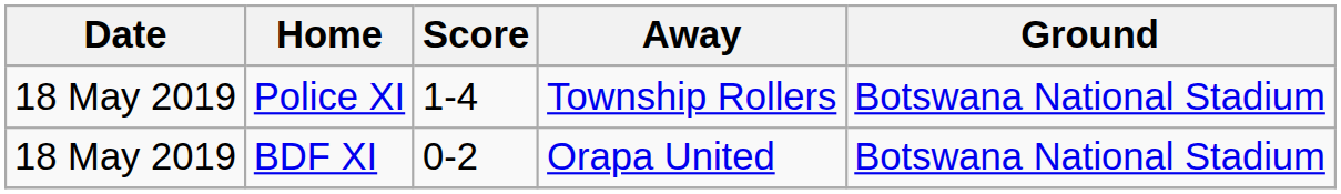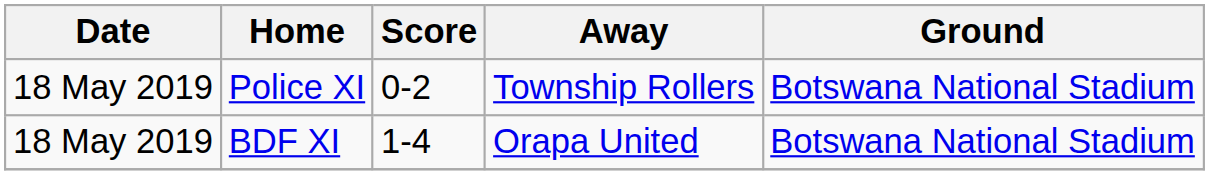Police XI | Score: 1-4 -> 0-2
BDF XI | Score: 0-2 -> 1-4
